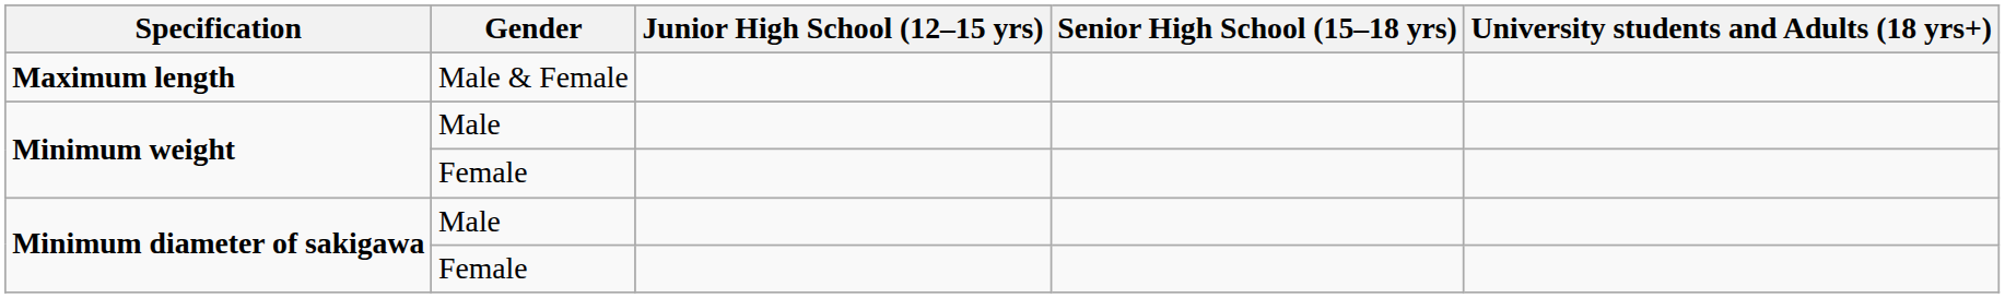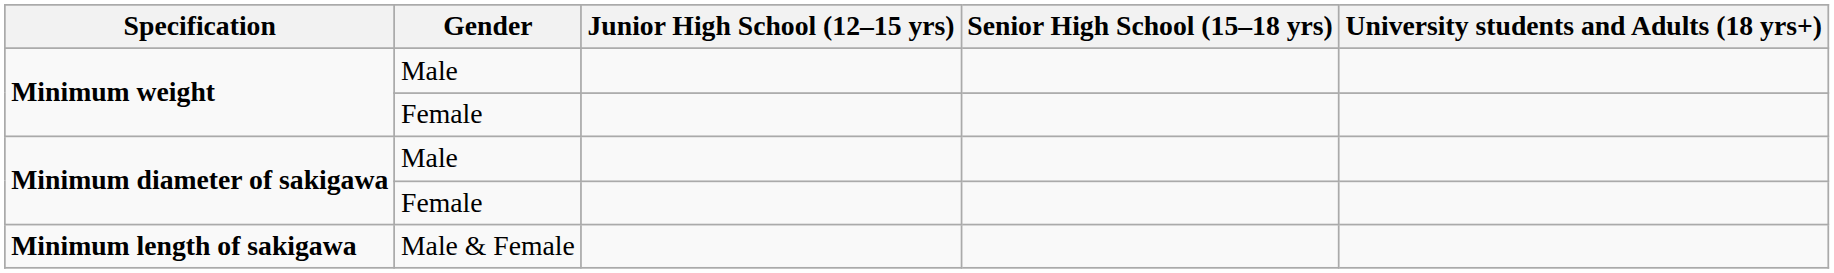- row: Maximum length | Male & Female
+ row: Minimum length of sakigawa | Male & Female
